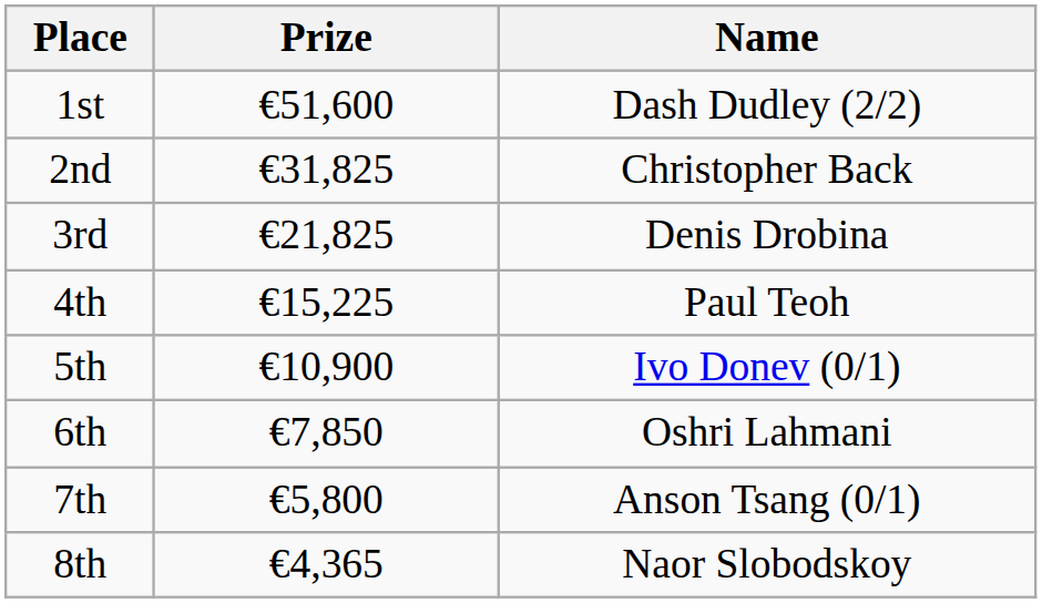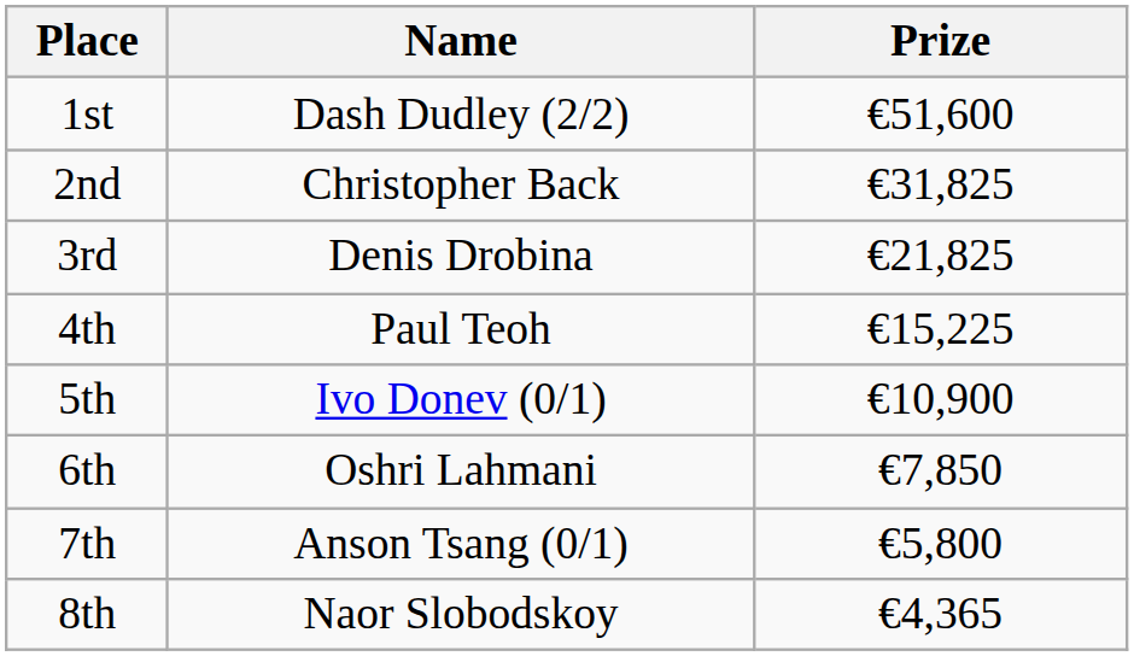columns swapped: Name <-> Prize
